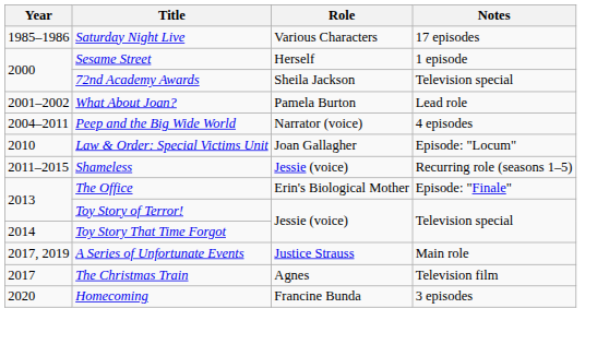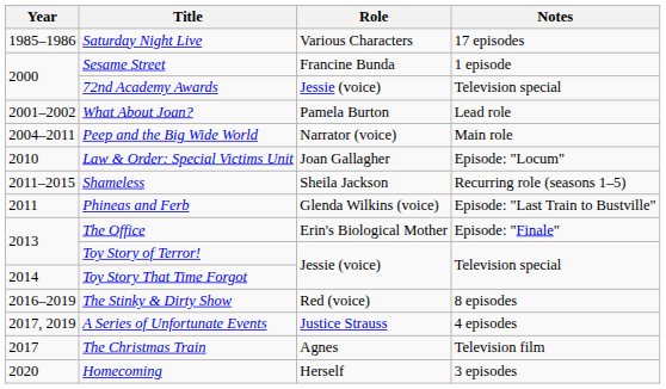Sesame Street | Role: Herself -> Francine Bunda
72nd Academy Awards | Role: Sheila Jackson -> Jessie (voice)
Peep and the Big Wide World | Notes: 4 episodes -> Main role
Shameless | Role: Jessie (voice) -> Sheila Jackson
+ row: 2011 | Phineas and Ferb | Glenda Wilkins (voice) | Episode: "Last Train to Bustville"
+ row: 2016–2019 | The Stinky & Dirty Show | Red (voice) | 8 episodes
A Series of Unfortunate Events | Notes: Main role -> 4 episodes
Homecoming | Role: Francine Bunda -> Herself
